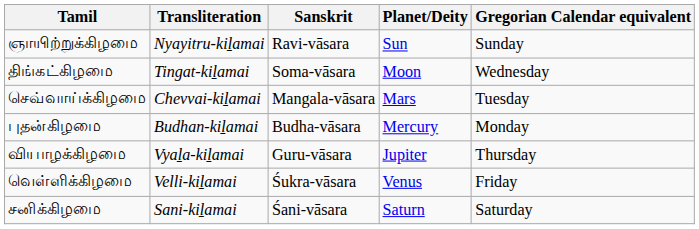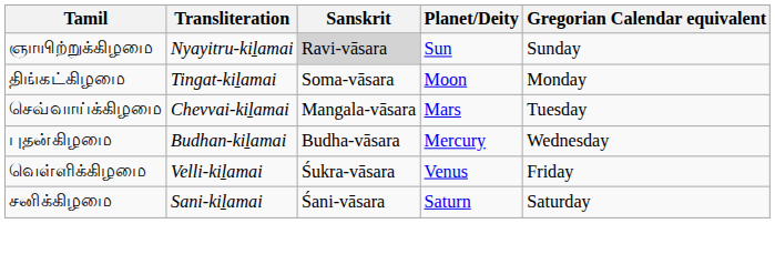ஞாயிற்றுக்கிழமை | Sanskrit: no background -> lightgrey background
திங்கட்கிழமை | Gregorian Calendar equivalent: Wednesday -> Monday
புதன்கிழமை | Gregorian Calendar equivalent: Monday -> Wednesday
- row: வியாழக்கிழமை | Vyaḻa-kiḻamai | Guru-vāsara | Jupiter | Thursday
